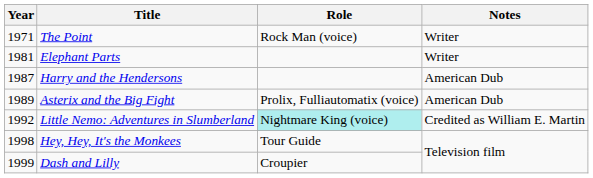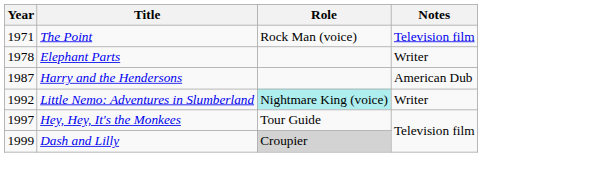The Point | Notes: Writer -> Television film
Elephant Parts | Year: 1981 -> 1978
- row: 1989 | Asterix and the Big Fight | Prolix, Fulliautomatix (voice) | American Dub
Little Nemo: Adventures in Slumberland | Notes: Credited as William E. Martin -> Writer
Hey, Hey, It's the Monkees | Year: 1998 -> 1997
Dash and Lilly | Role: no background -> lightgrey background
